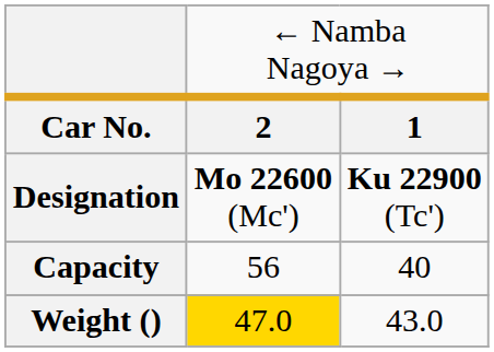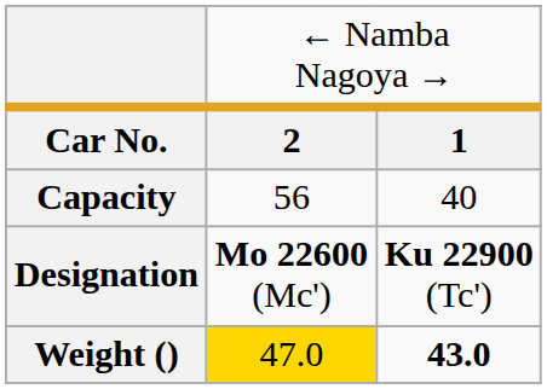rows swapped: Designation <-> Capacity
Weight () | column 3: normal -> bold
